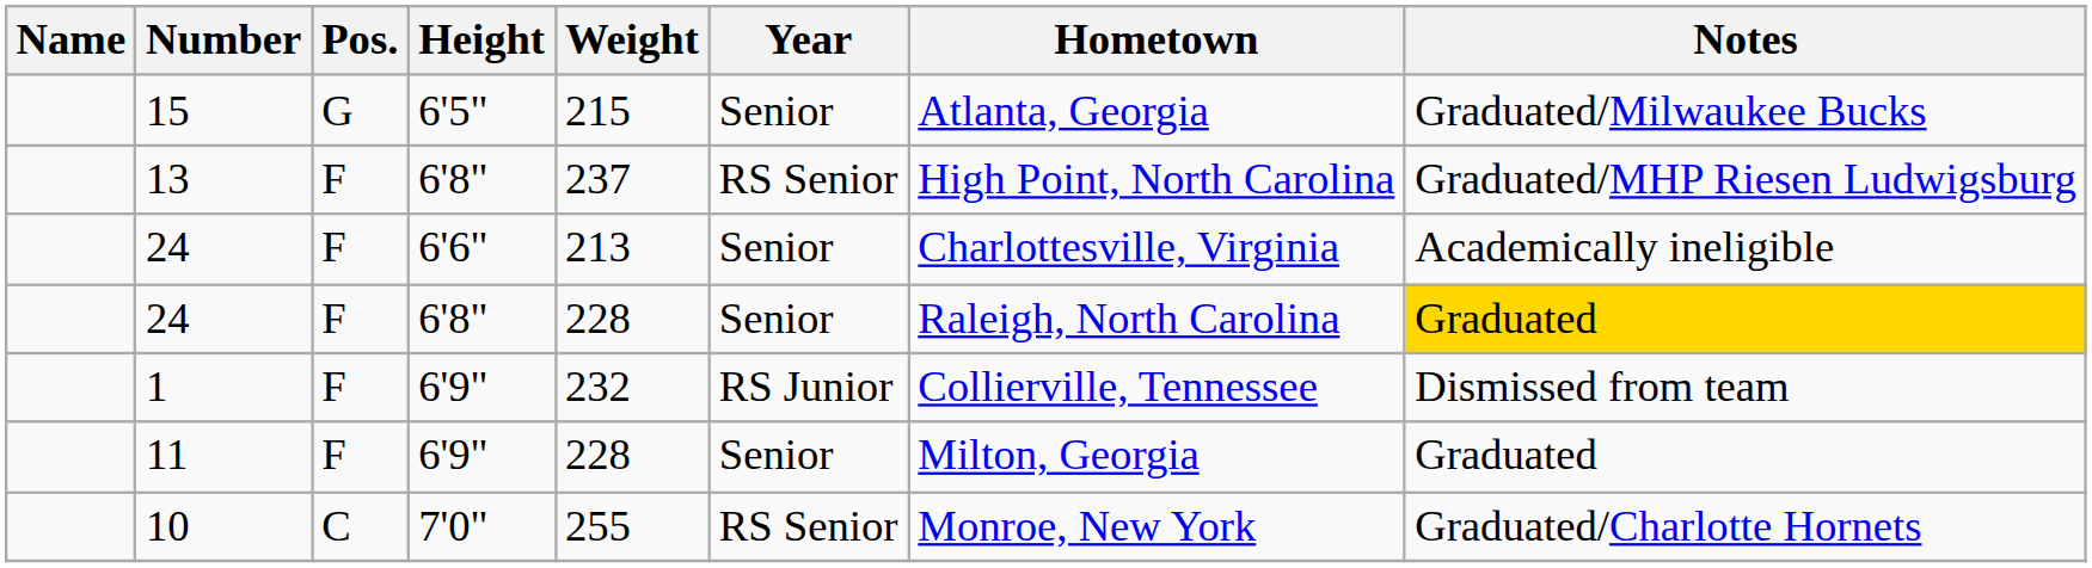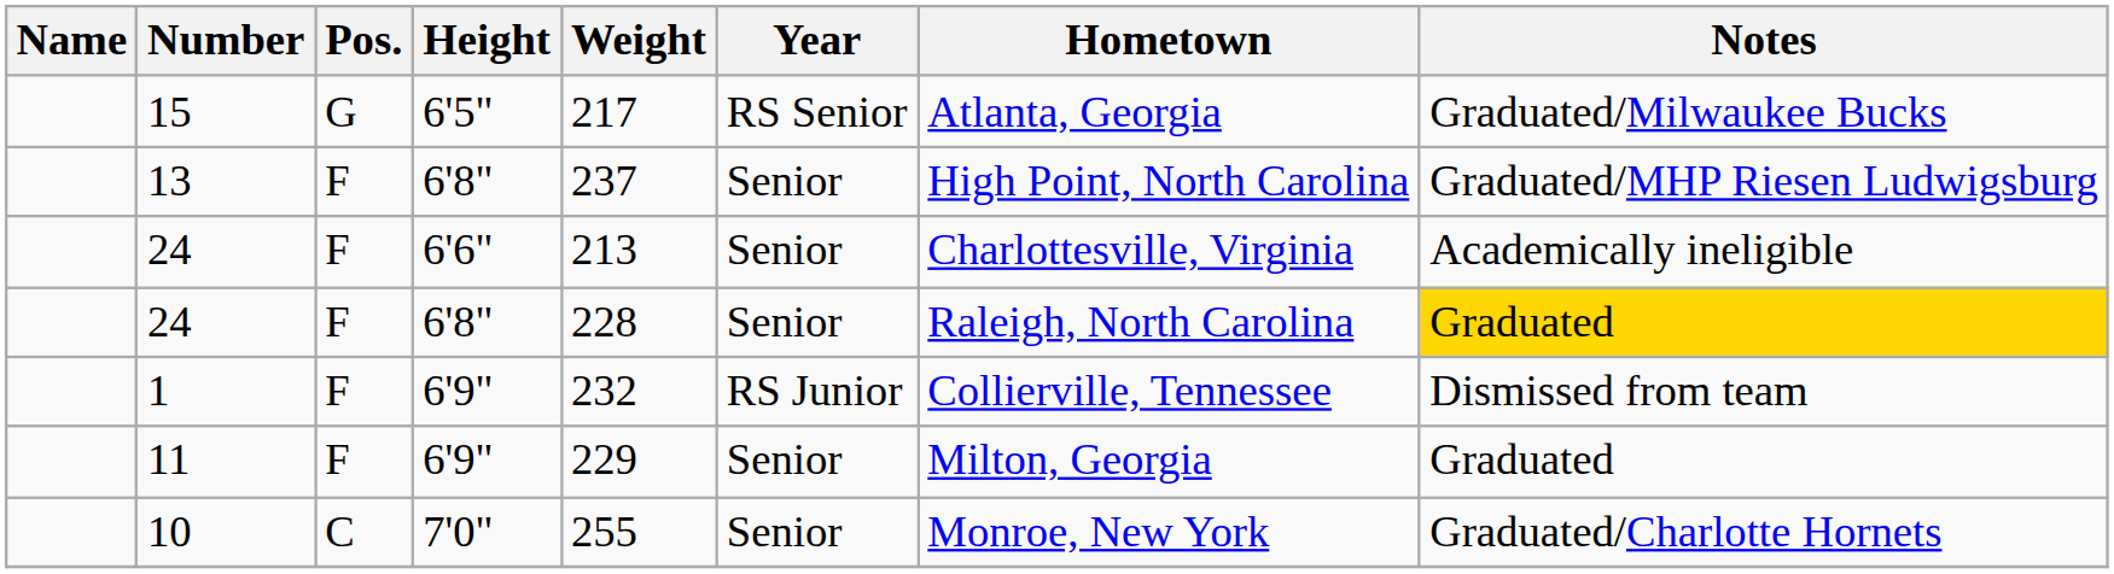15 | Weight: 215 -> 217
15 | Year: Senior -> RS Senior
13 | Year: RS Senior -> Senior
11 | Weight: 228 -> 229
10 | Year: RS Senior -> Senior
